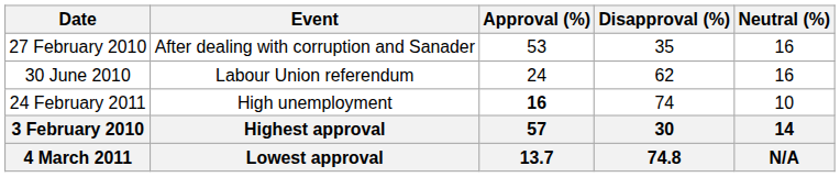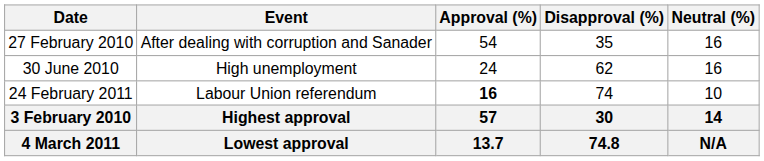27 February 2010 | Approval (%): 53 -> 54
30 June 2010 | Event: Labour Union referendum -> High unemployment
24 February 2011 | Event: High unemployment -> Labour Union referendum
